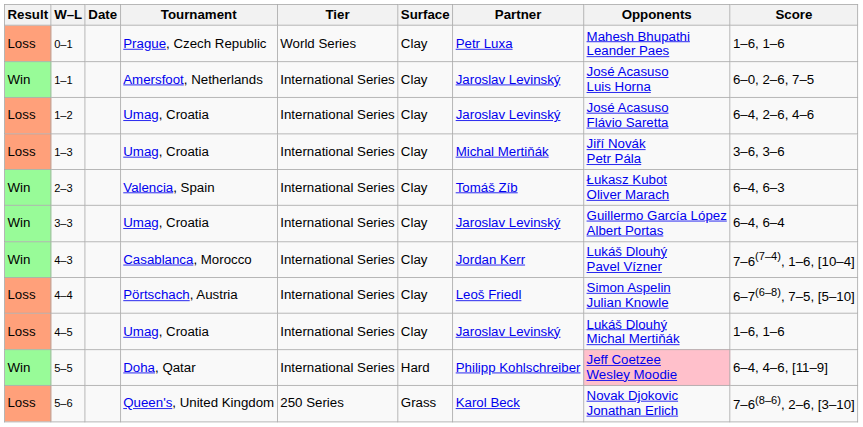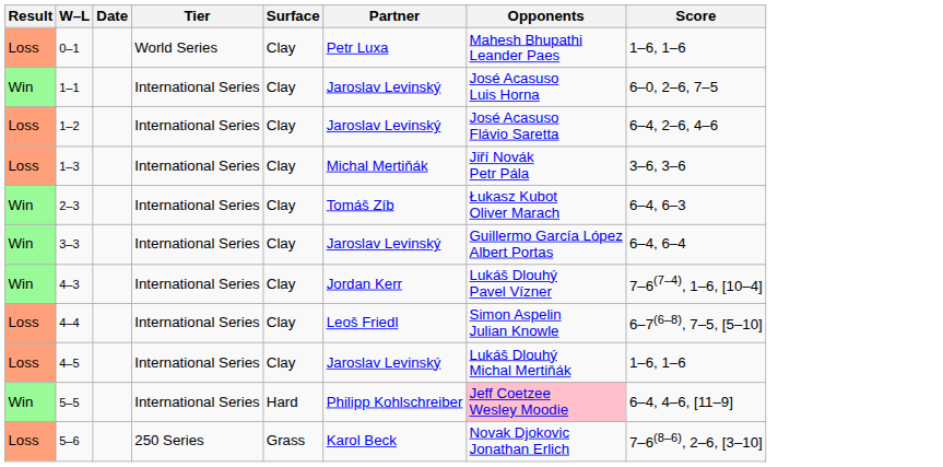- column: Tournament | Prague, Czech Republic | Amersfoot, Netherlands | Umag, Croatia | Umag, Croatia | Valencia, Spain | Umag, Croatia | Casablanca, Morocco | Pörtschach, Austria | Umag, Croatia | Doha, Qatar | Queen's, United Kingdom
